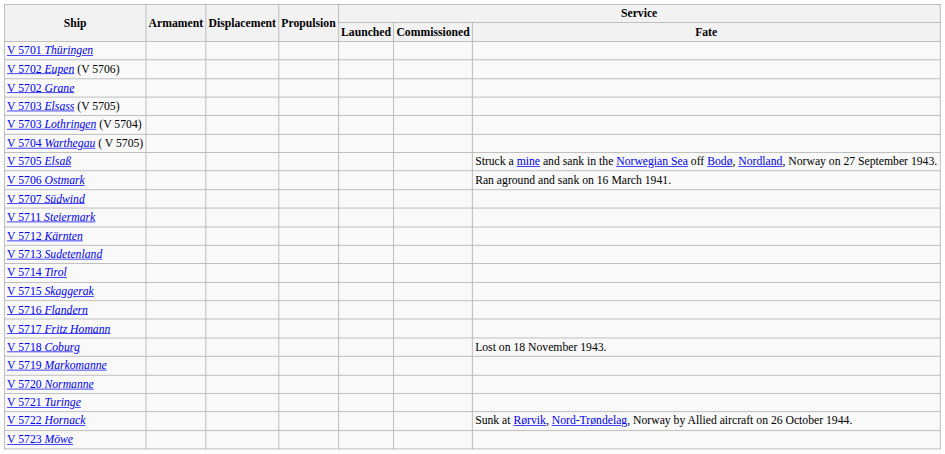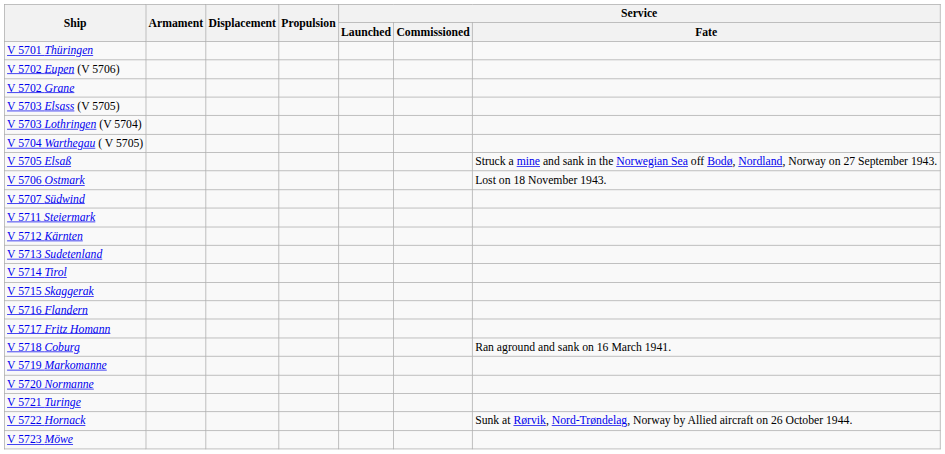V 5706 Ostmark | Service / Fate: Ran aground and sank on 16 March 1941. -> Lost on 18 November 1943.
V 5718 Coburg | Service / Fate: Lost on 18 November 1943. -> Ran aground and sank on 16 March 1941.
